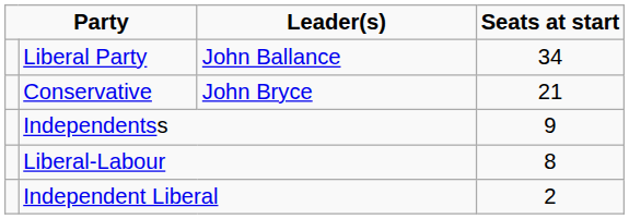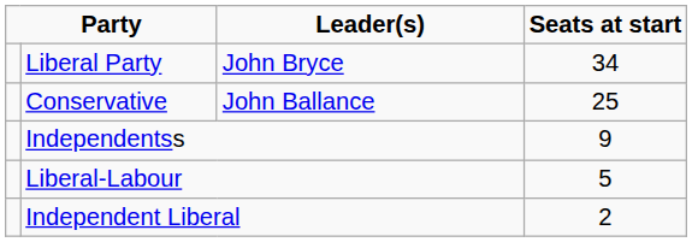Liberal Party | Leader(s): John Ballance -> John Bryce
Conservative | Leader(s): John Bryce -> John Ballance
Conservative | Seats at start: 21 -> 25
Liberal-Labour | Seats at start: 8 -> 5
